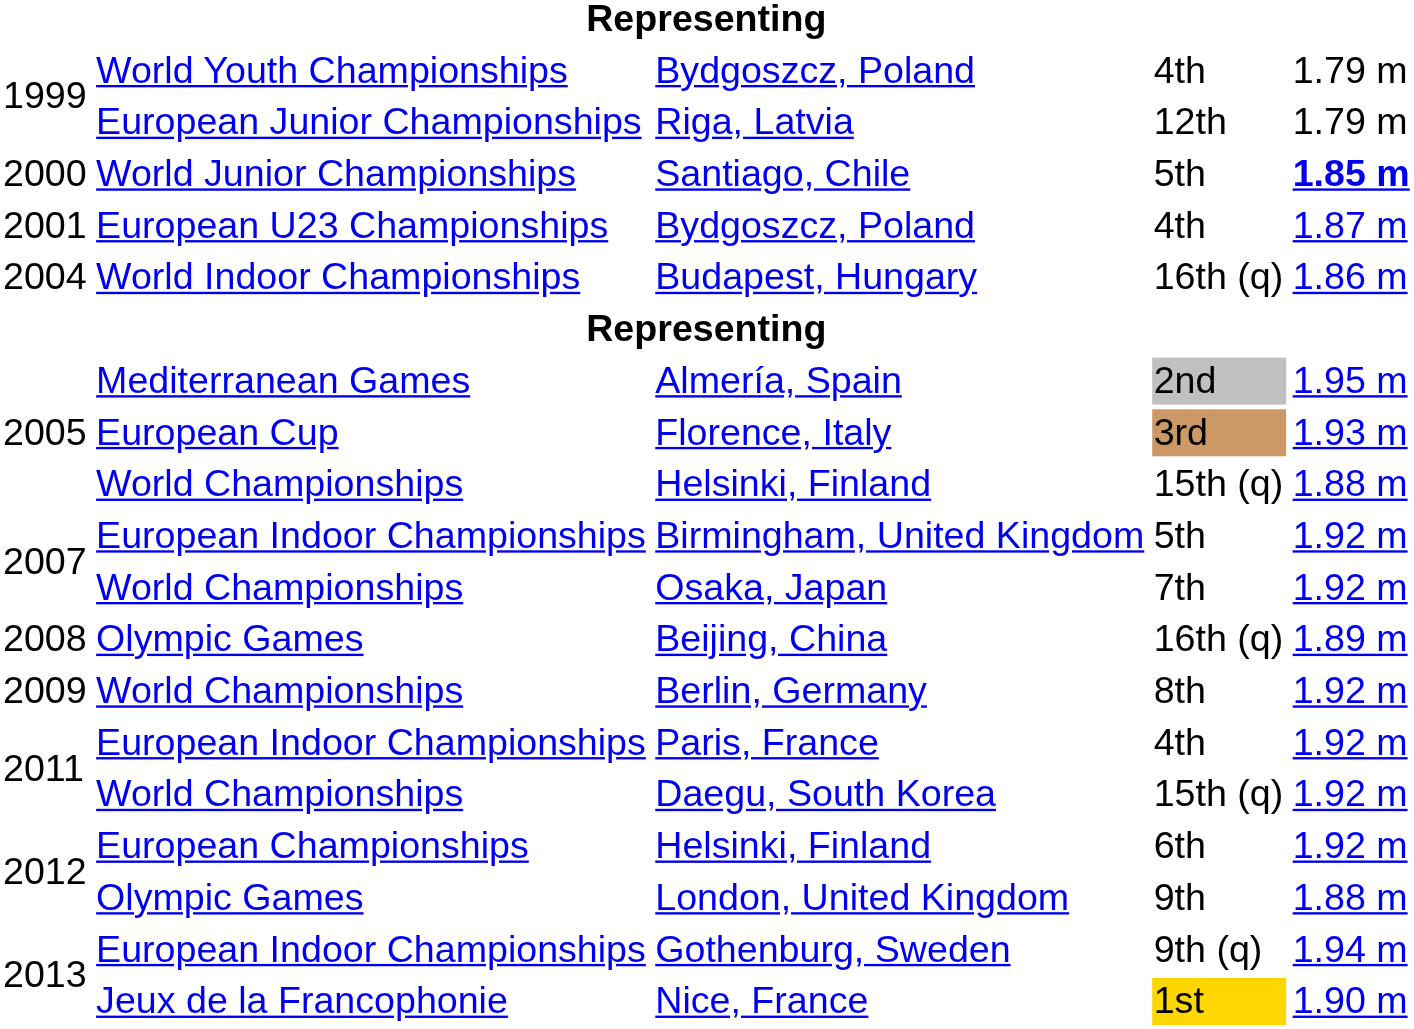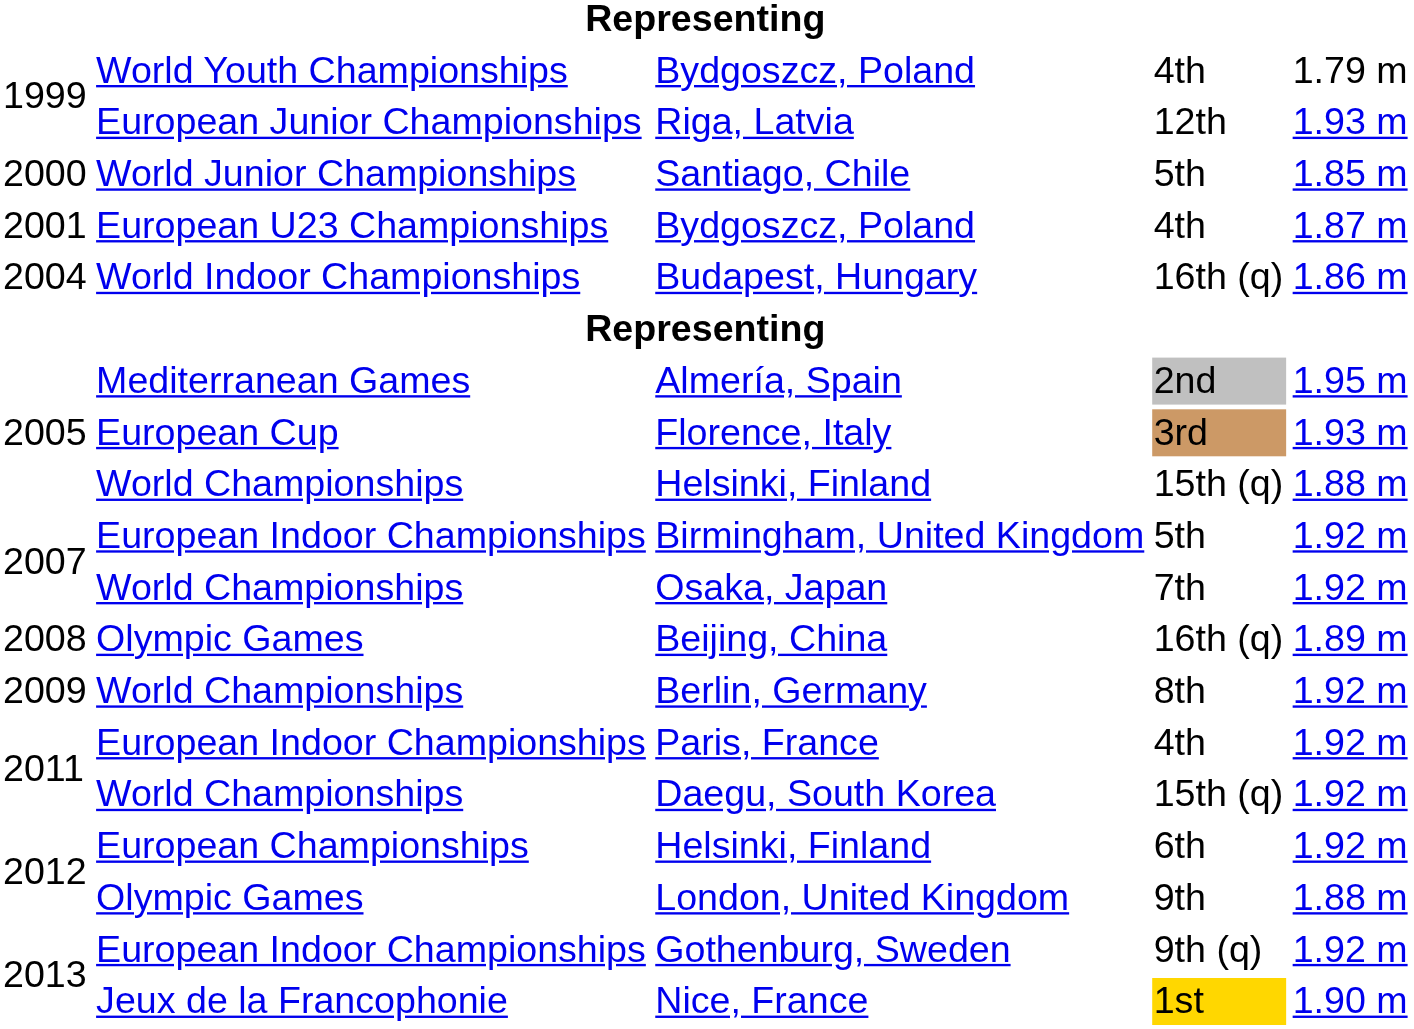Riga, Latvia | column 5: 1.79 m -> 1.93 m
Santiago, Chile | column 5: bold -> normal
Gothenburg, Sweden | column 5: 1.94 m -> 1.92 m
